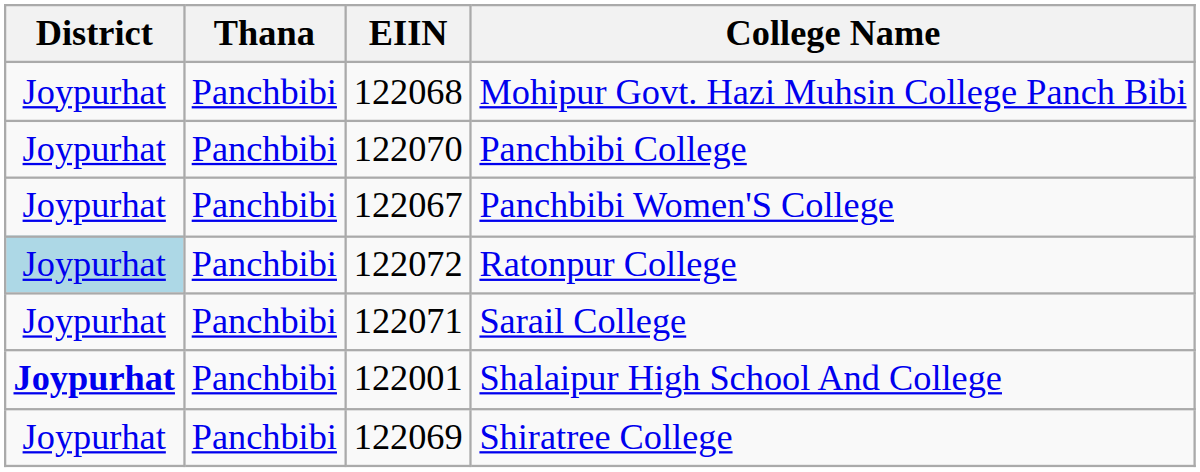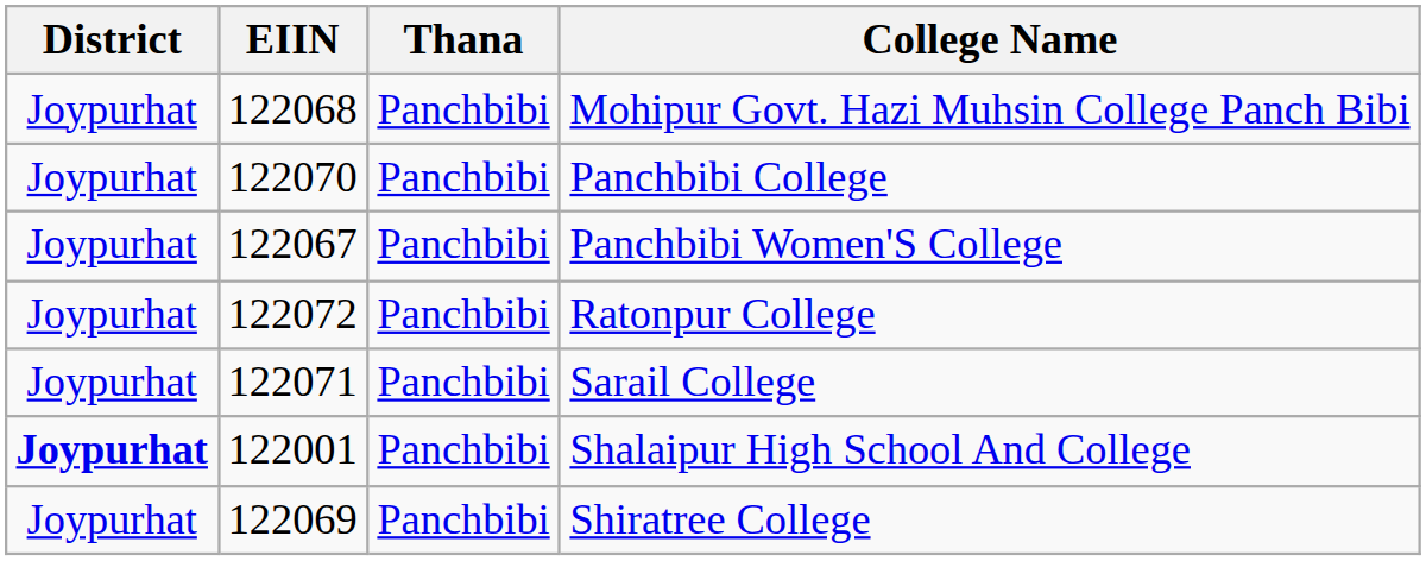columns swapped: Thana <-> EIIN
Ratonpur College | District: lightblue background -> no background
